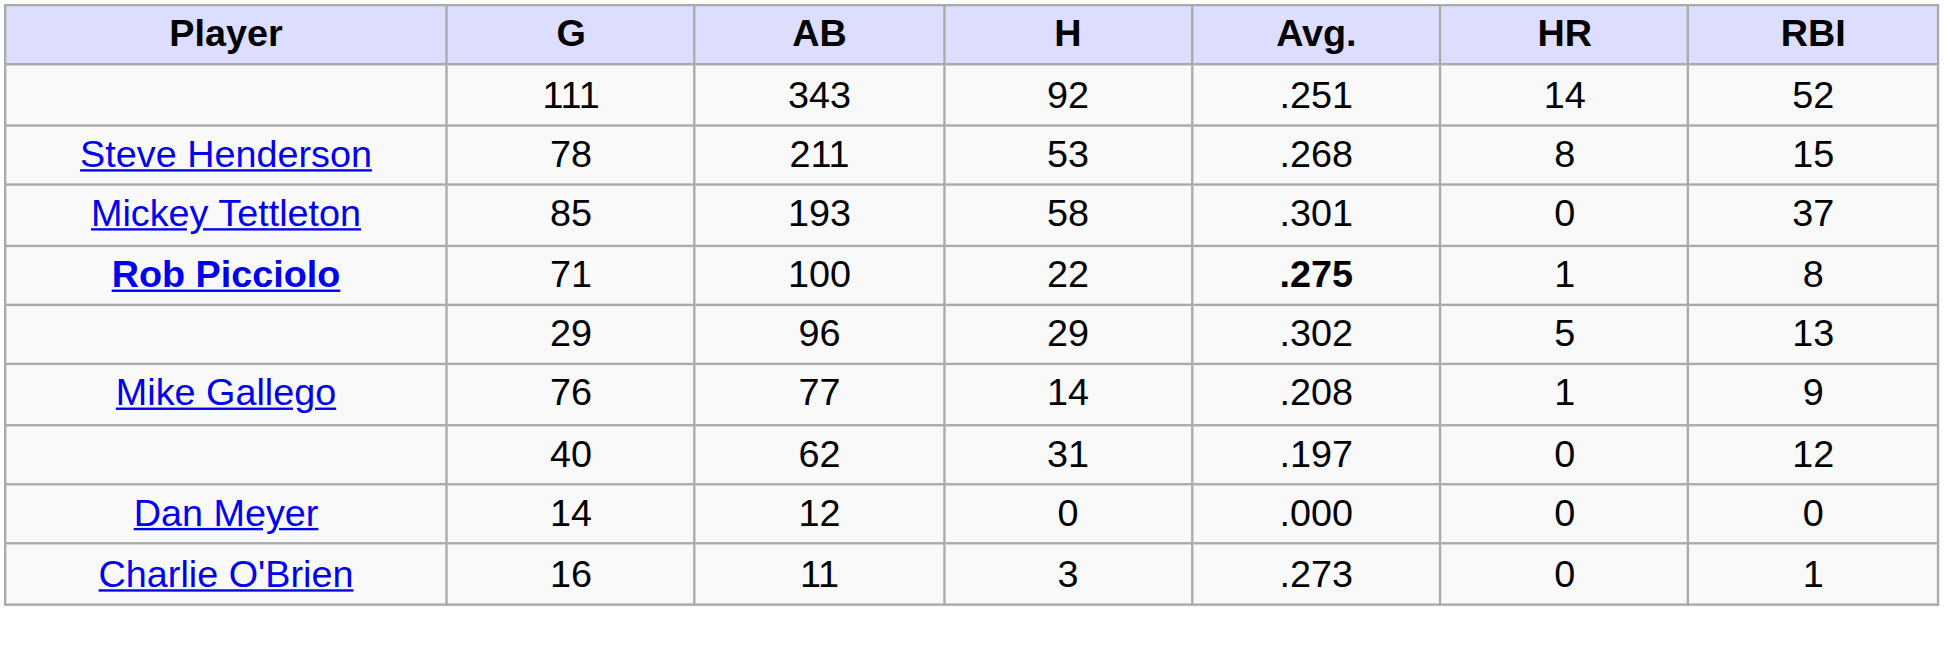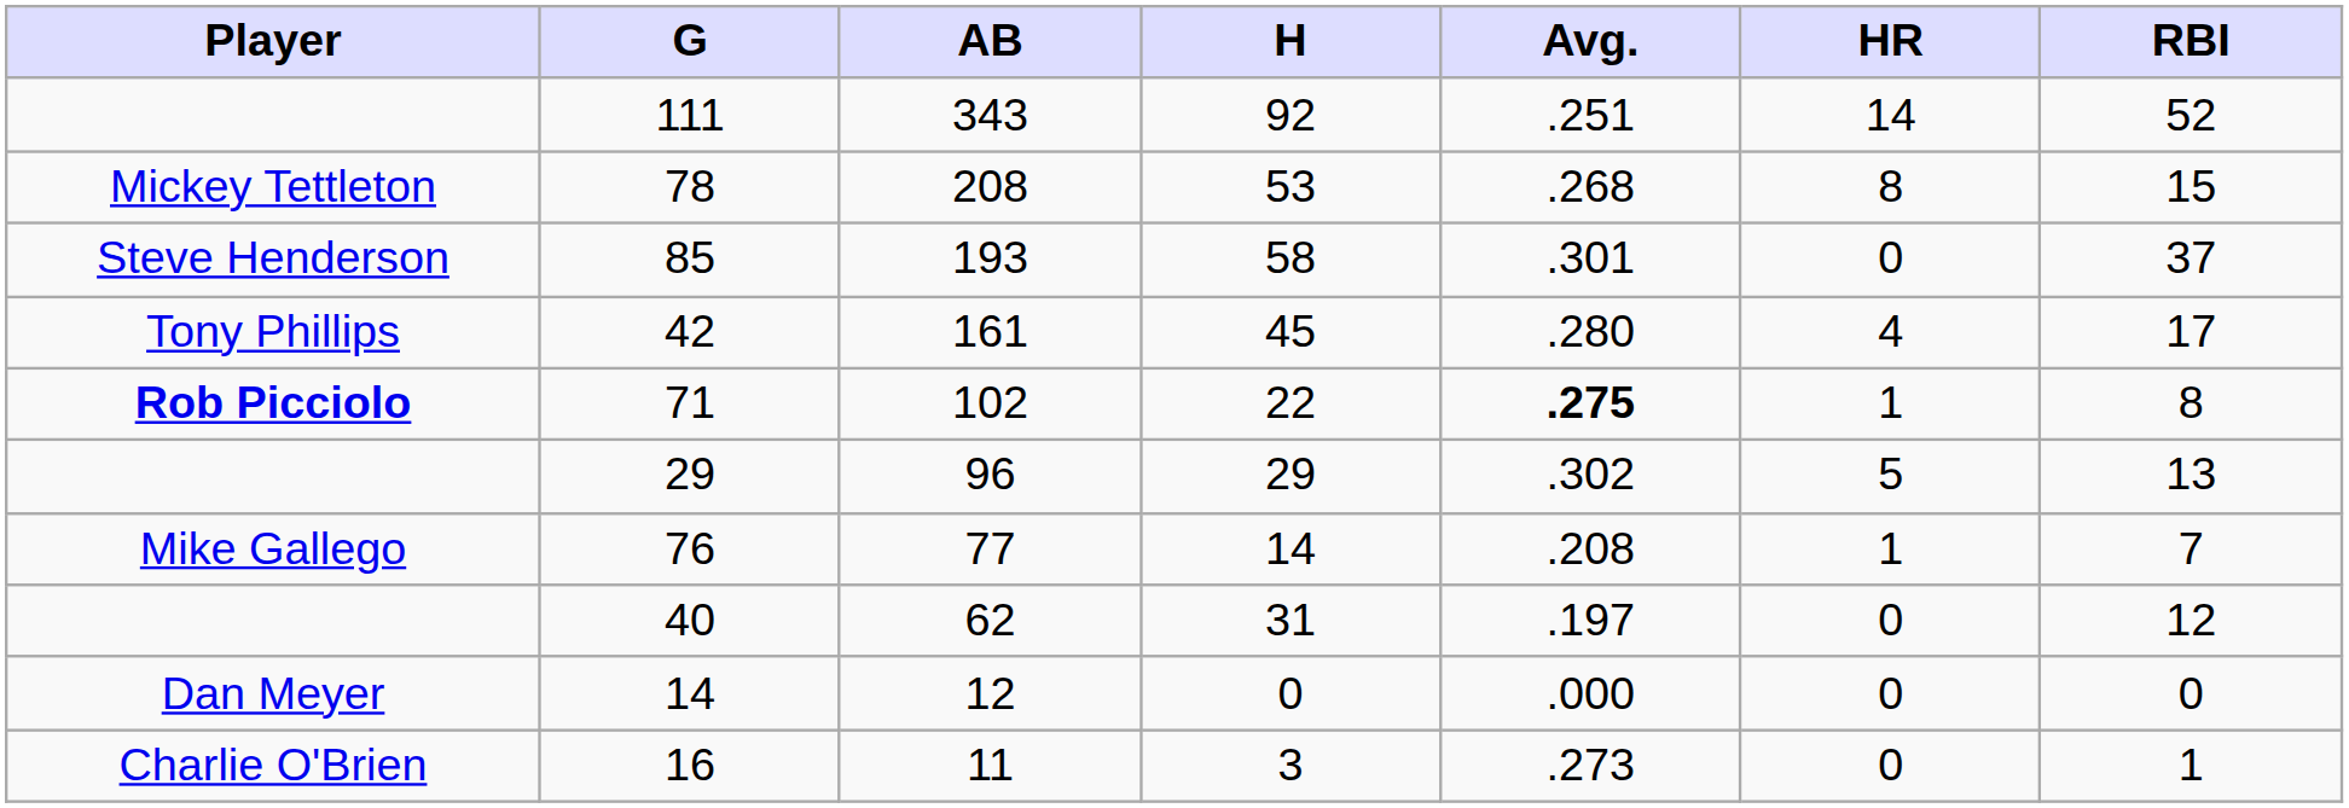78 | Player: Steve Henderson -> Mickey Tettleton
78 | AB: 211 -> 208
85 | Player: Mickey Tettleton -> Steve Henderson
+ row: Tony Phillips | 42 | 161 | 45 | .280 | 4 | 17
71 | AB: 100 -> 102
76 | RBI: 9 -> 7
